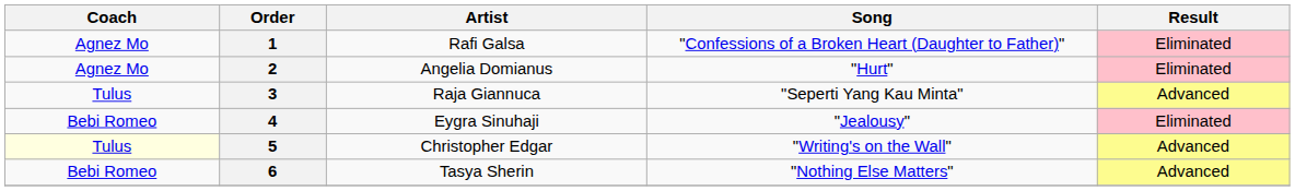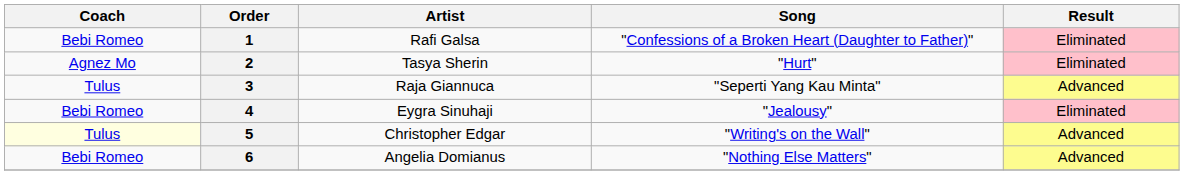1 | Coach: Agnez Mo -> Bebi Romeo
2 | Artist: Angelia Domianus -> Tasya Sherin
6 | Artist: Tasya Sherin -> Angelia Domianus
